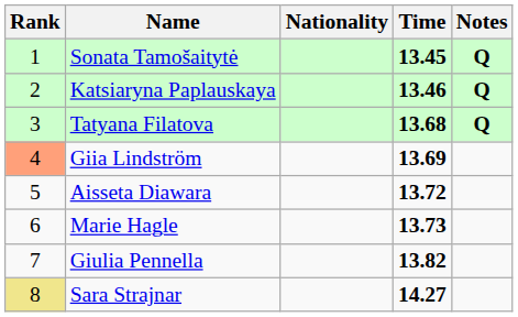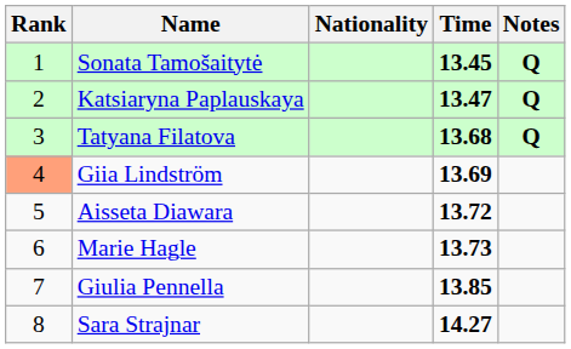Katsiaryna Paplauskaya | Time: 13.46 -> 13.47
Giulia Pennella | Time: 13.82 -> 13.85
Sara Strajnar | Rank: khaki background -> no background
